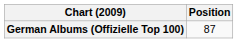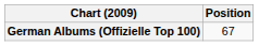German Albums (Offizielle Top 100) | Position: 87 -> 67
